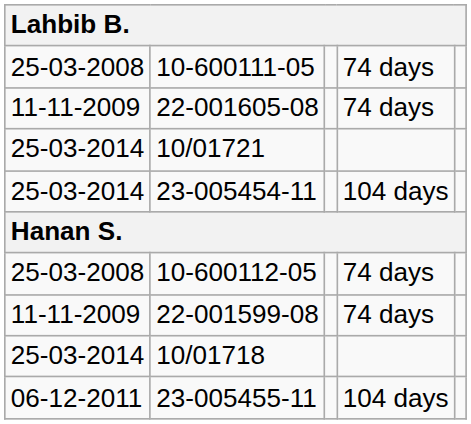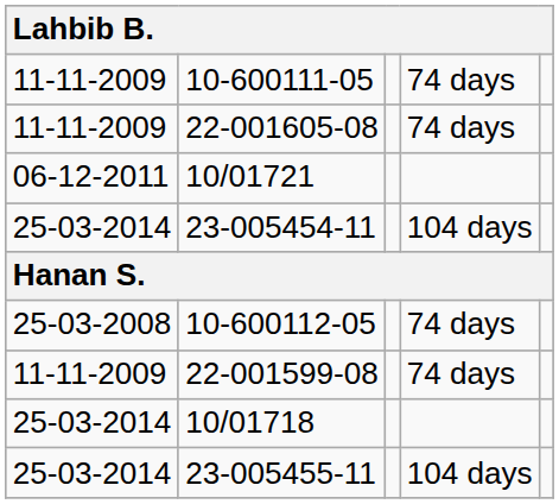10-600111-05 | column 1: 25-03-2008 -> 11-11-2009
10/01721 | column 1: 25-03-2014 -> 06-12-2011
23-005455-11 | column 1: 06-12-2011 -> 25-03-2014
